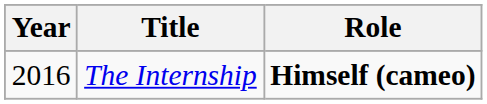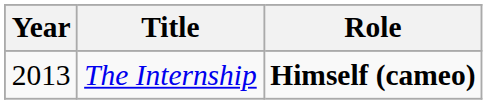The Internship | Year: 2016 -> 2013
